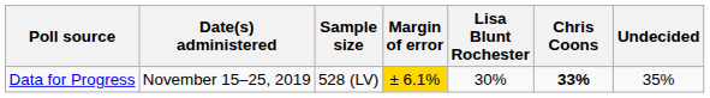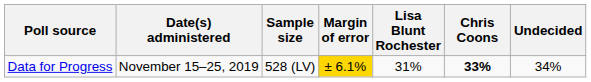Data for Progress | Lisa Blunt Rochester: 30% -> 31%
Data for Progress | Undecided: 35% -> 34%
